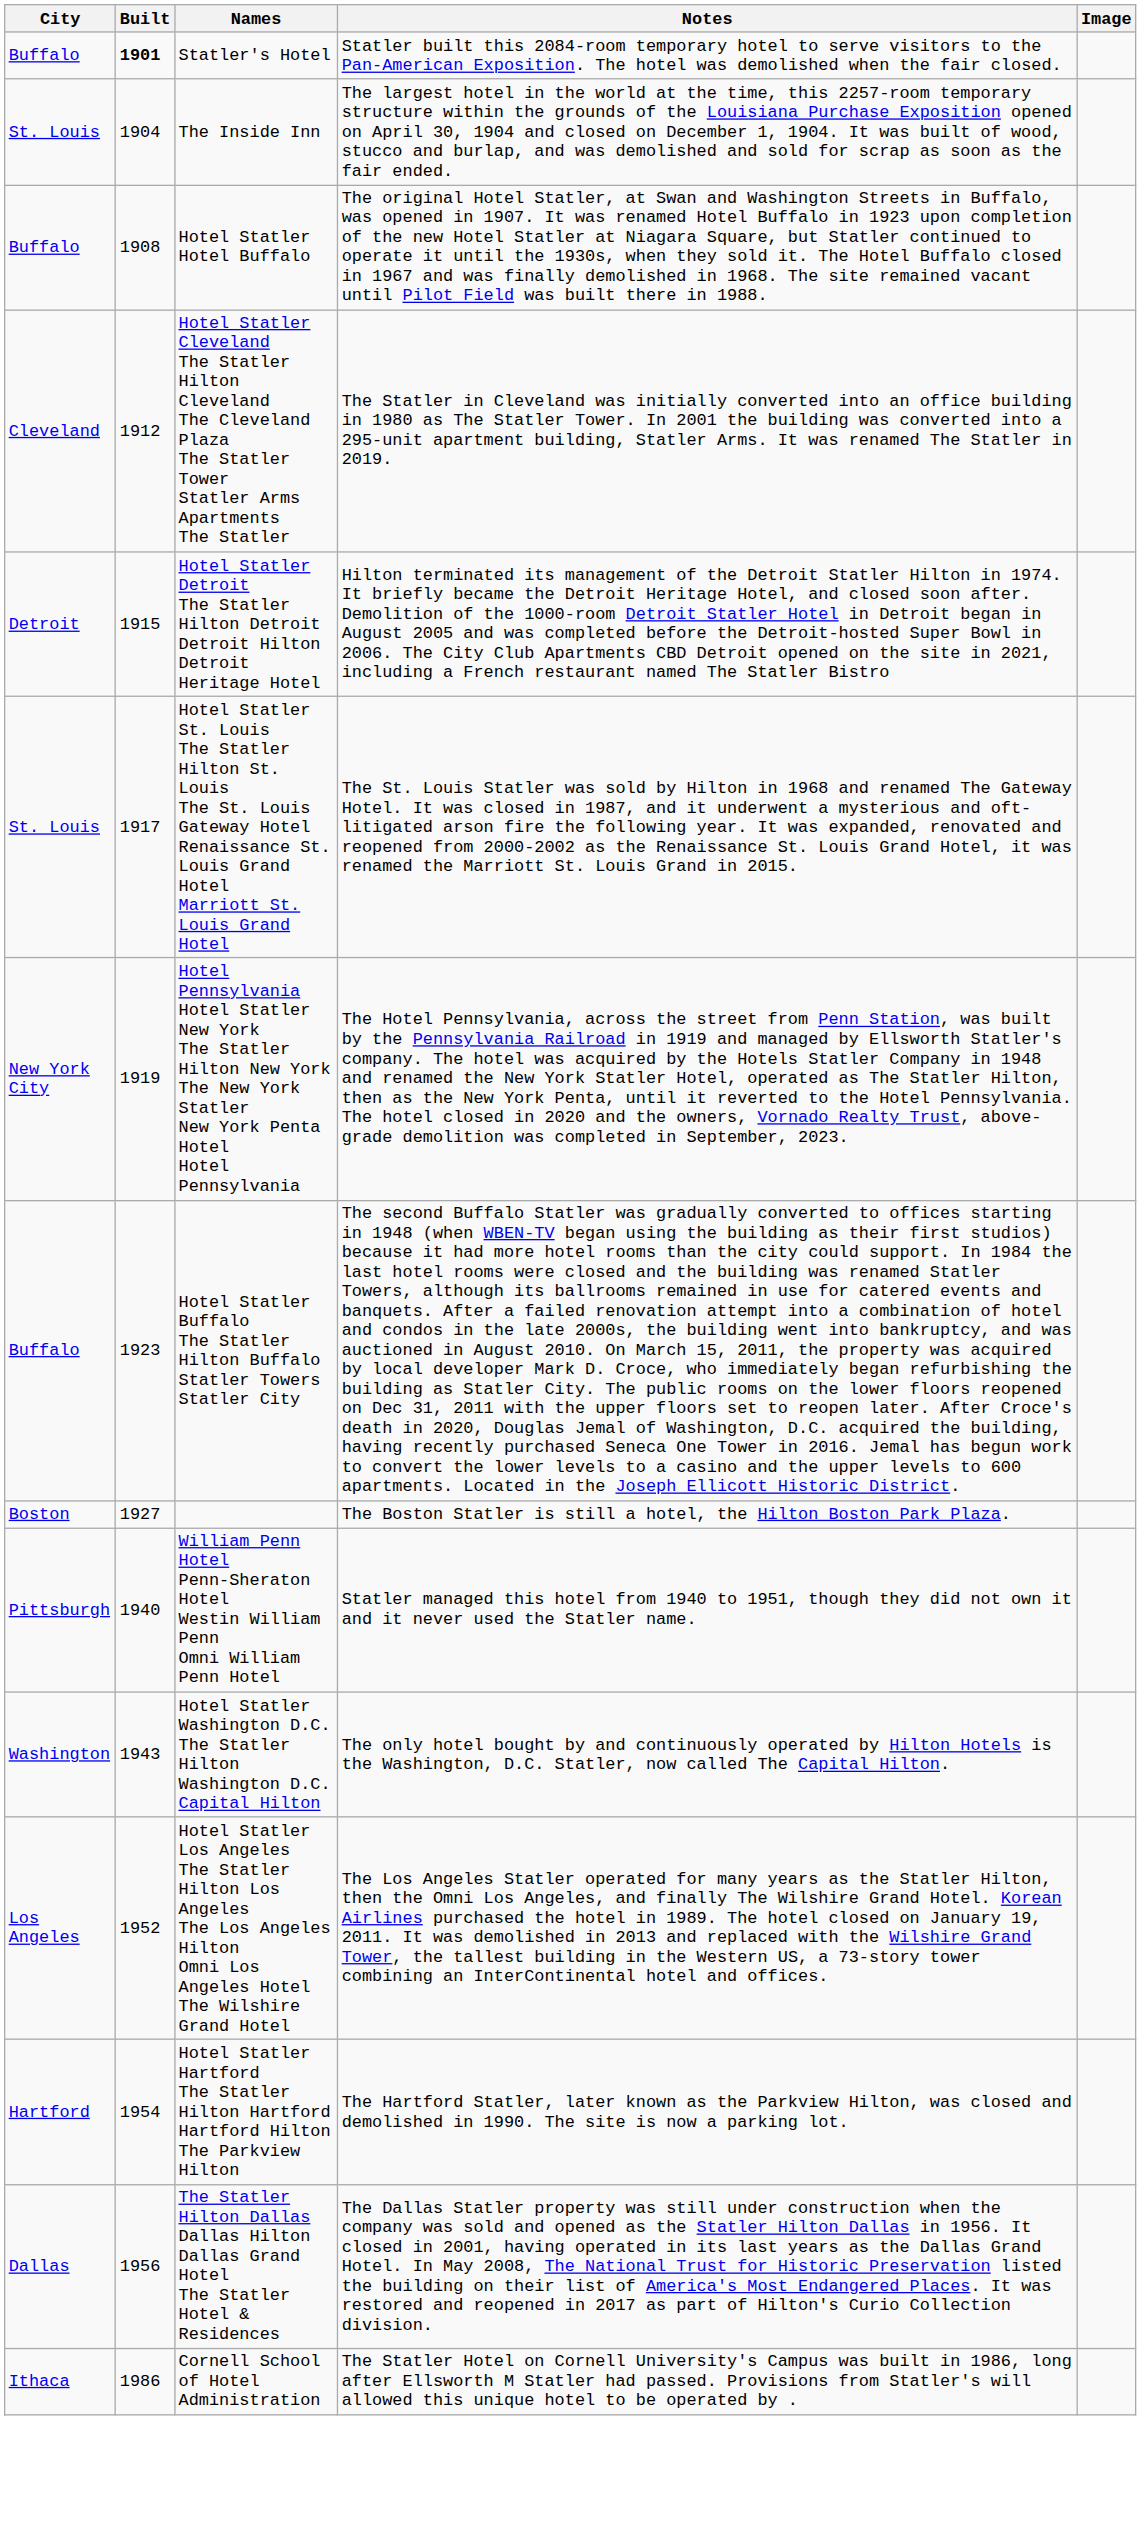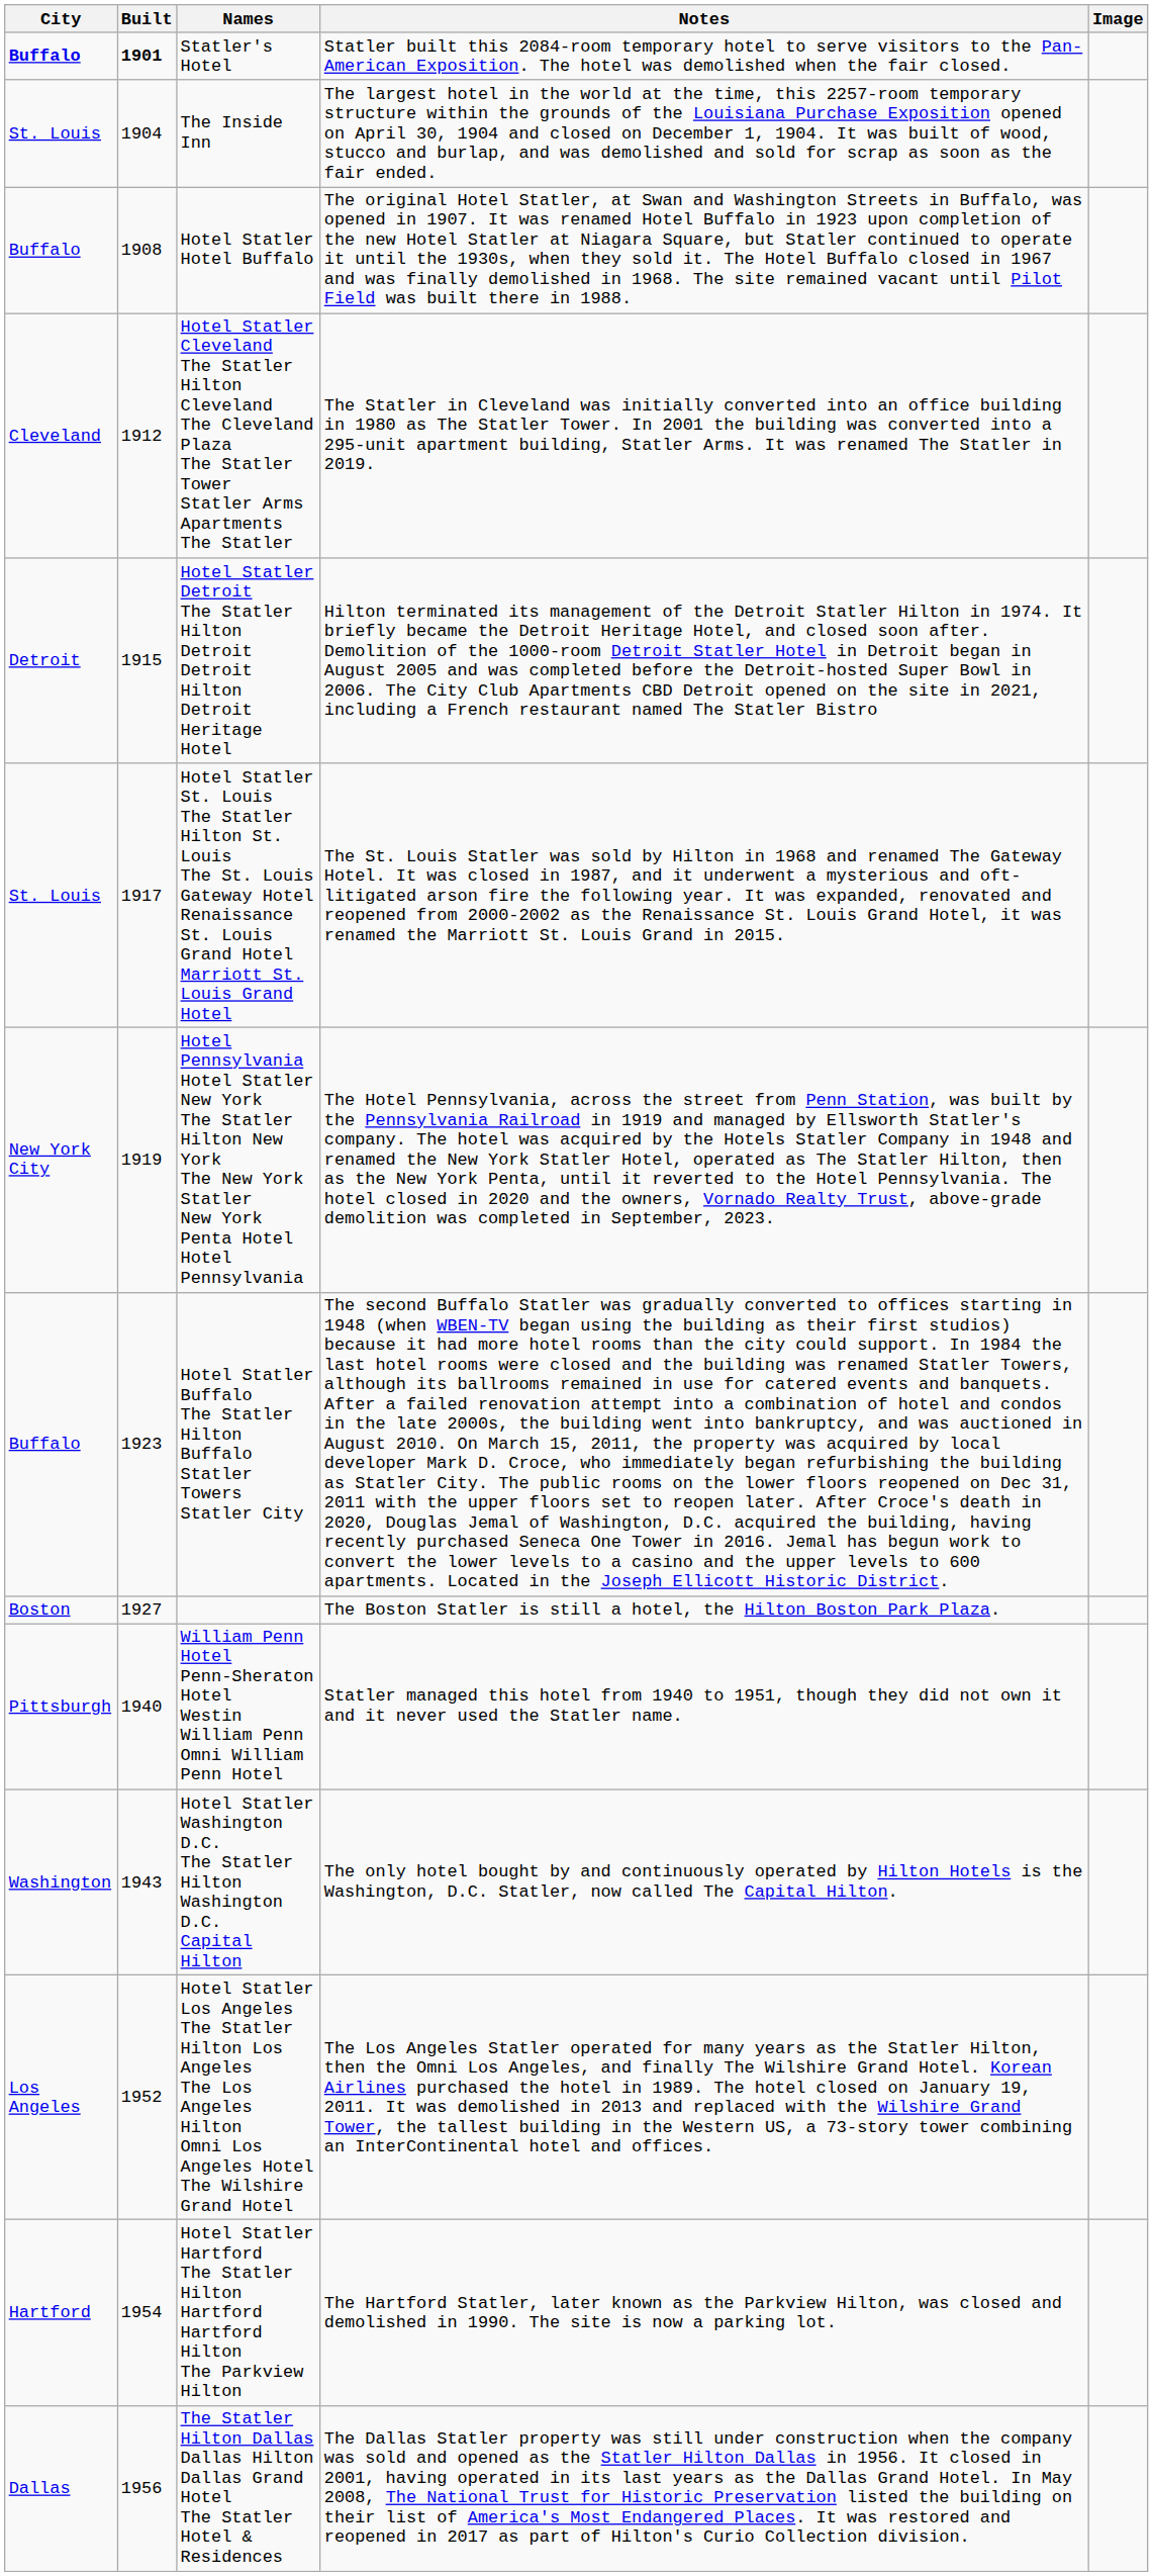Statler's Hotel | City: normal -> bold
- row: Ithaca | 1986 | Cornell School of Hotel Administration | The Statler Hotel on Cornell University's Campus was built in 1986, long after Ellsworth M Statler had passed. Provisions from Statler's will allowed this unique hotel to be operated by .
